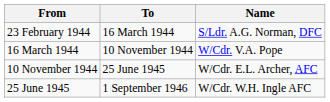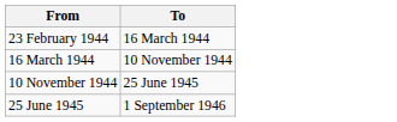- column: Name | S/Ldr. A.G. Norman, DFC | W/Cdr. V.A. Pope | W/Cdr. E.L. Archer, AFC | W/Cdr. W.H. Ingle AFC
